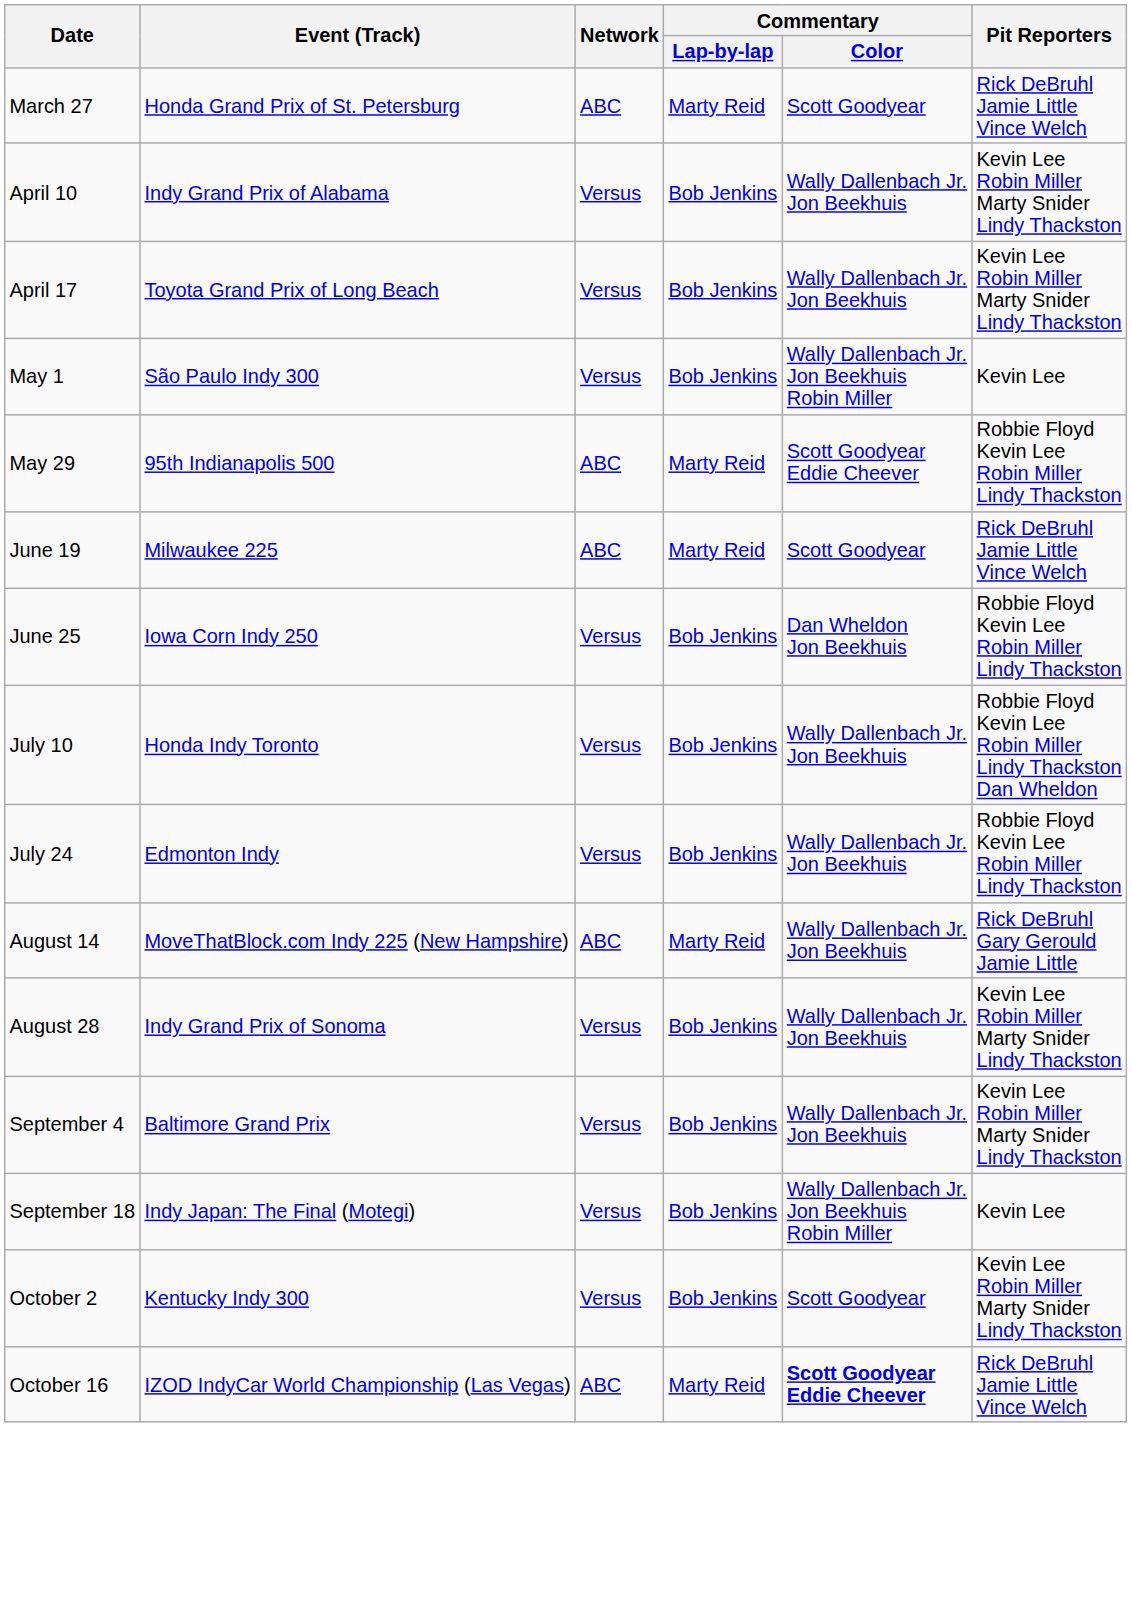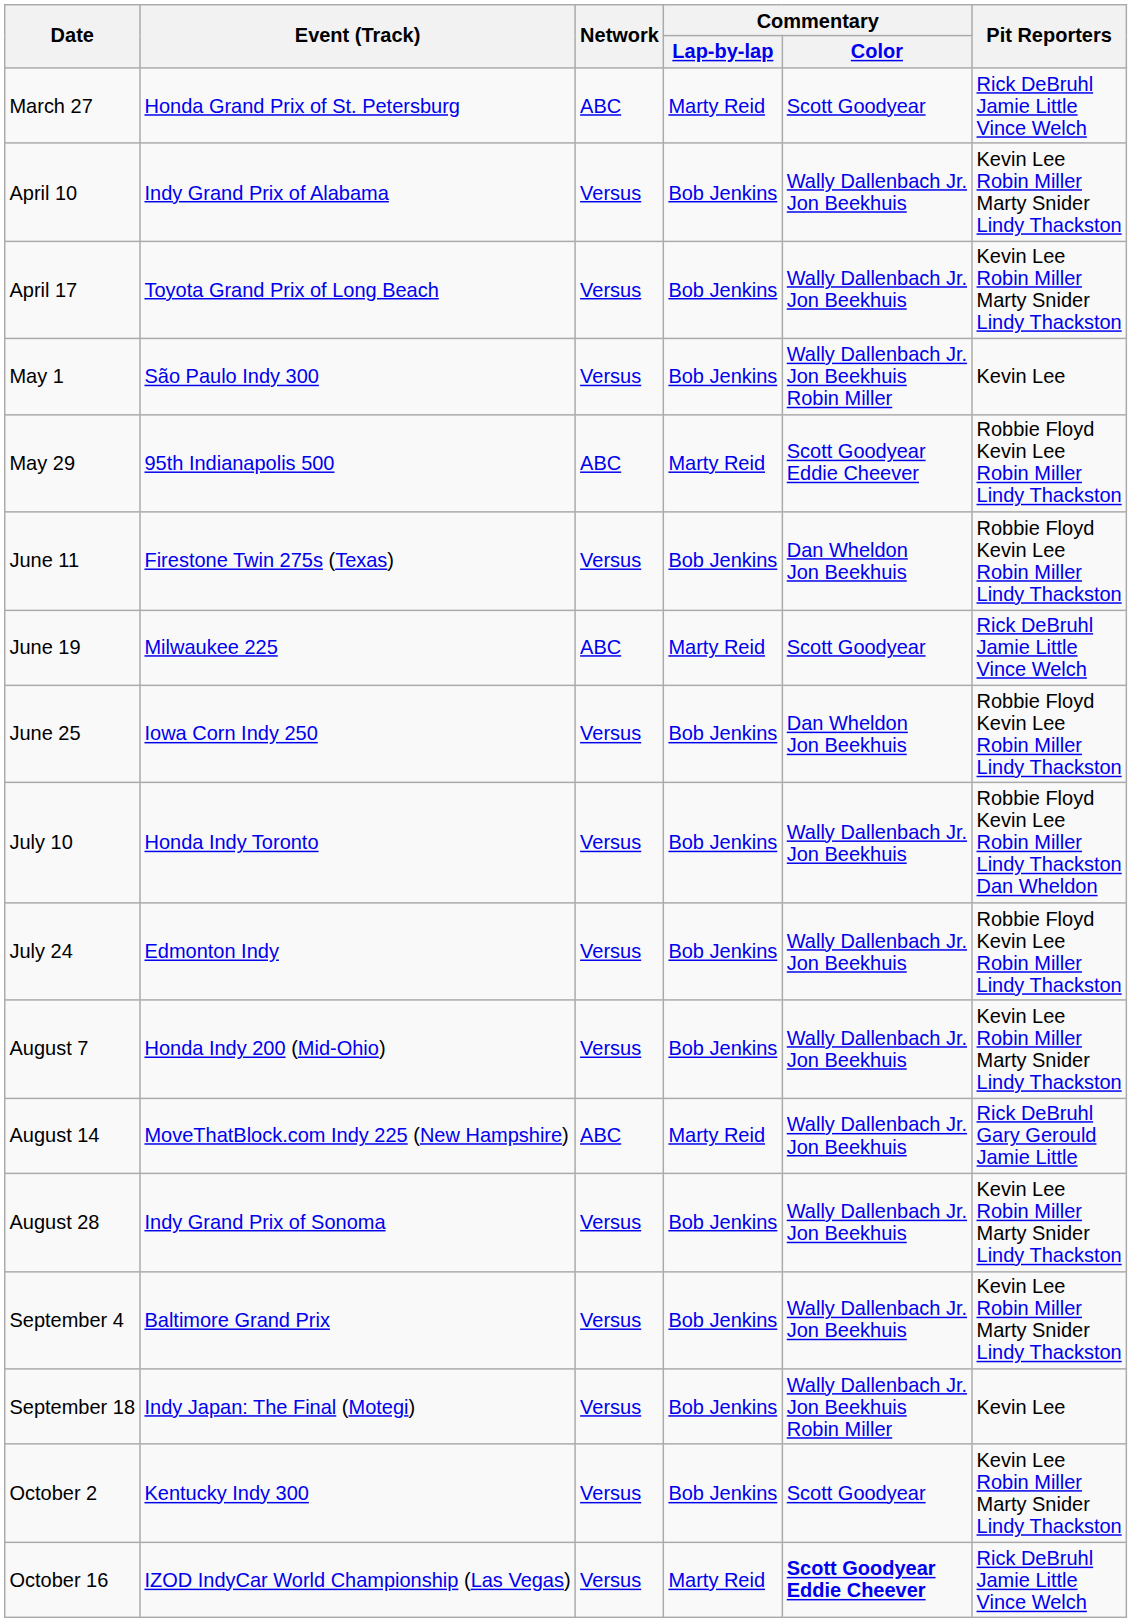+ row: June 11 | Firestone Twin 275s (Texas) | Versus | Bob Jenkins | Dan Wheldon Jon Beekhuis | Robbie Floyd Kevin Lee Robin Miller Lindy Thackston
+ row: August 7 | Honda Indy 200 (Mid-Ohio) | Versus | Bob Jenkins | Wally Dallenbach Jr. Jon Beekhuis | Kevin Lee Robin Miller Marty Snider Lindy Thackston
October 16 | Network: ABC -> Versus
